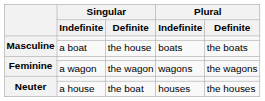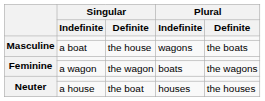a boat | Plural / Indefinite: boats -> wagons
a wagon | Plural / Indefinite: wagons -> boats
